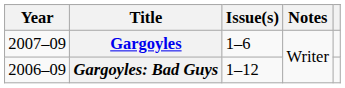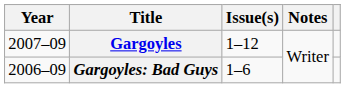Gargoyles | Issue(s): 1–6 -> 1–12
Gargoyles: Bad Guys | Issue(s): 1–12 -> 1–6
